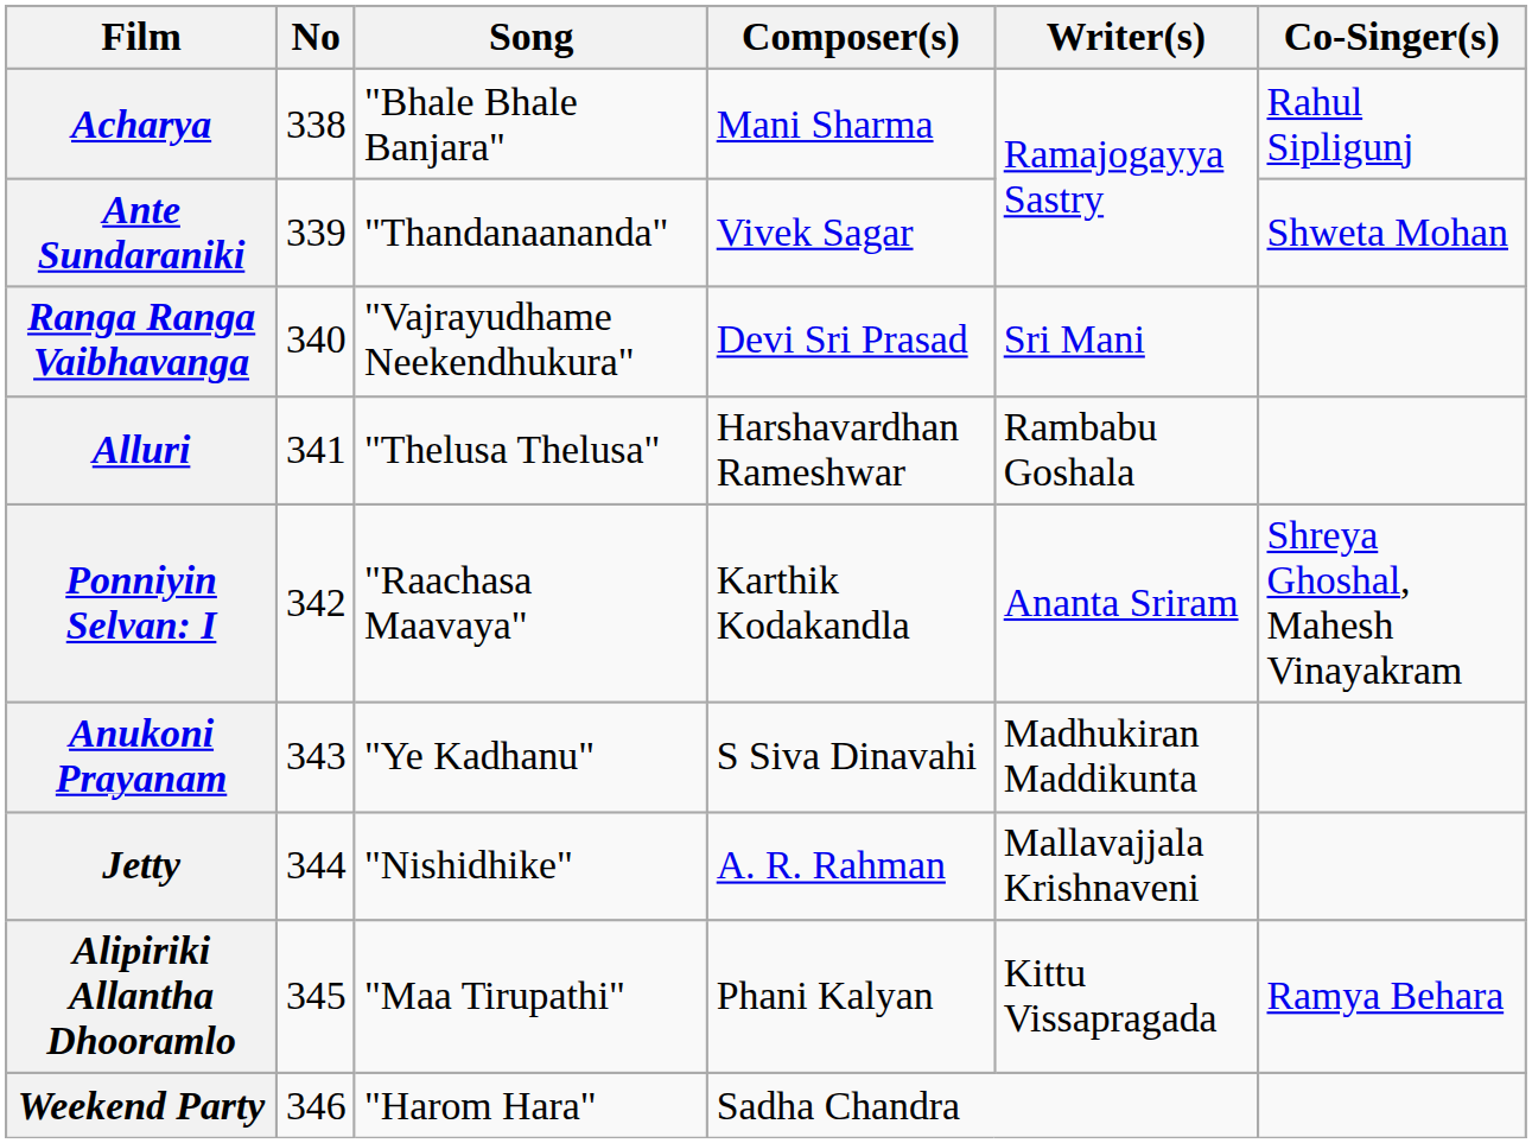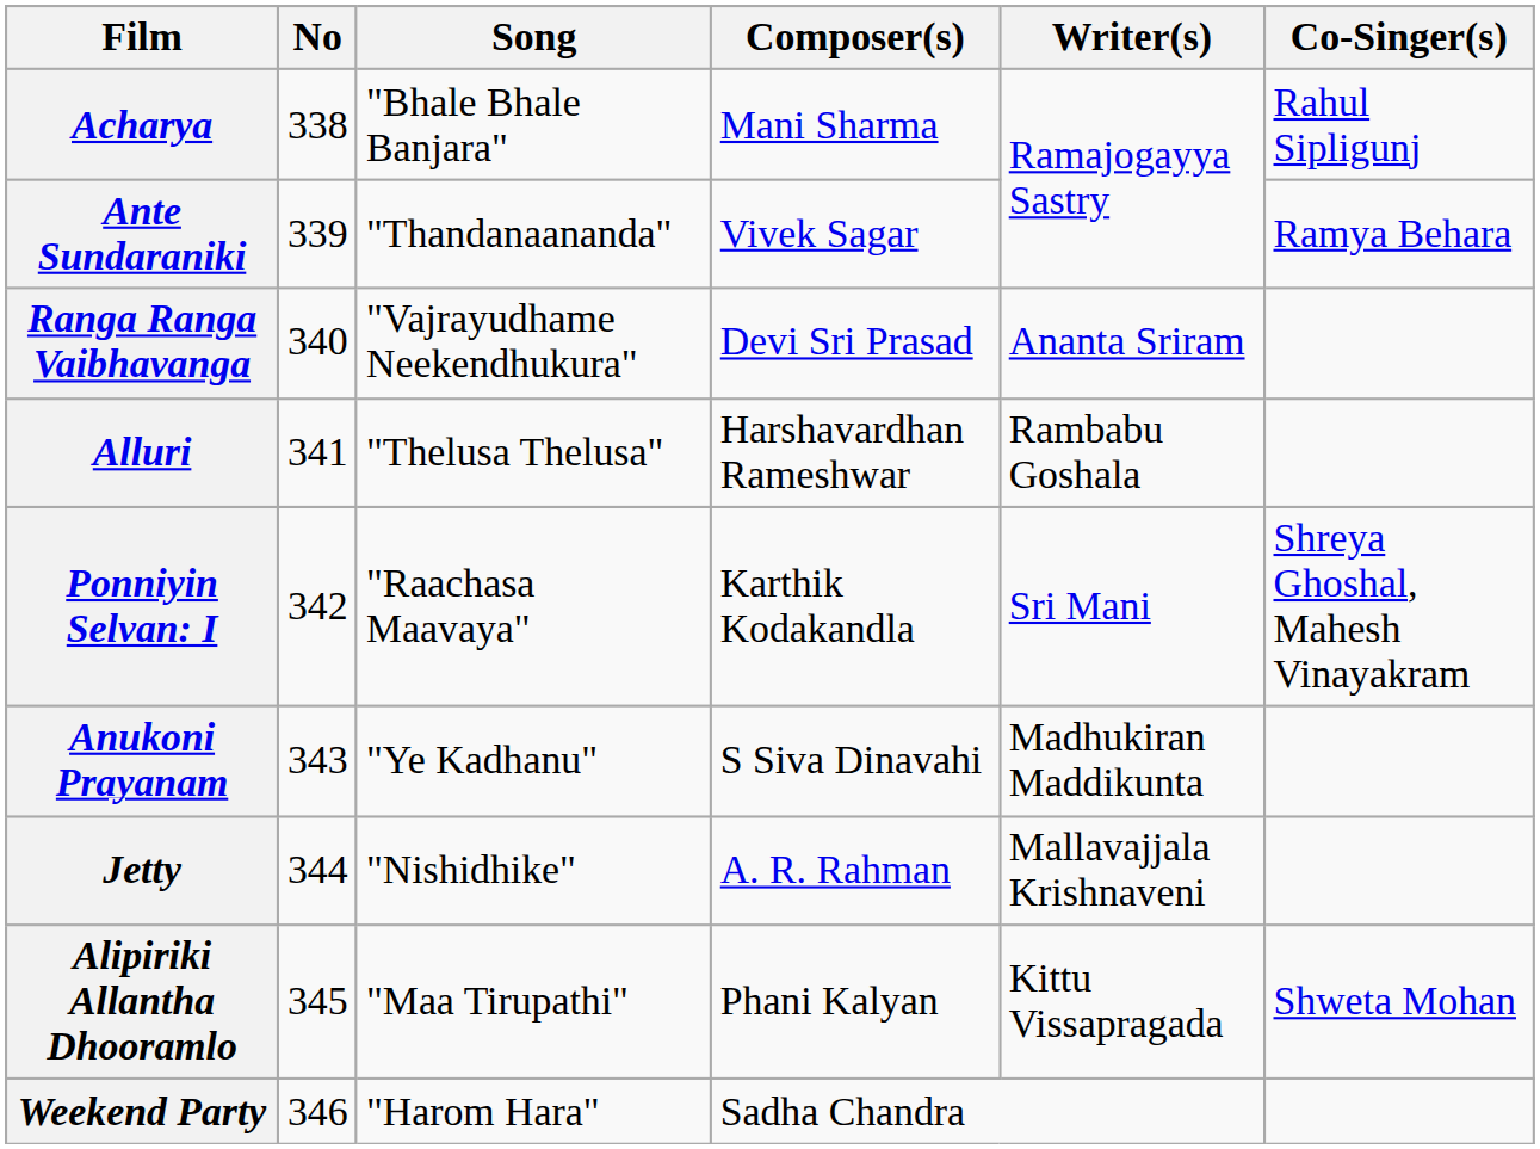Ante Sundaraniki | Co-Singer(s): Shweta Mohan -> Ramya Behara
Ranga Ranga Vaibhavanga | Writer(s): Sri Mani -> Ananta Sriram
Ponniyin Selvan: I | Writer(s): Ananta Sriram -> Sri Mani
Alipiriki Allantha Dhooramlo | Co-Singer(s): Ramya Behara -> Shweta Mohan
